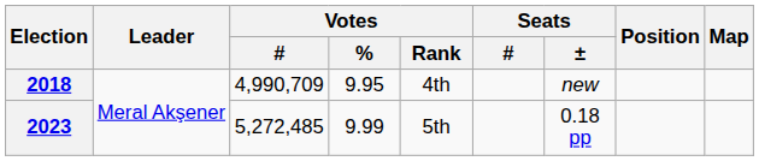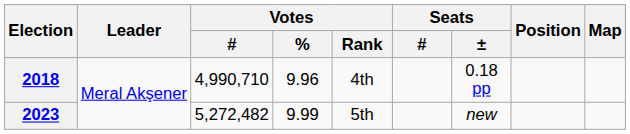2018 | Votes / #: 4,990,709 -> 4,990,710
2018 | Votes / %: 9.95 -> 9.96
2018 | Seats / ±: new -> 0.18 pp
2023 | Votes / #: 5,272,485 -> 5,272,482
2023 | Seats / ±: 0.18 pp -> new
